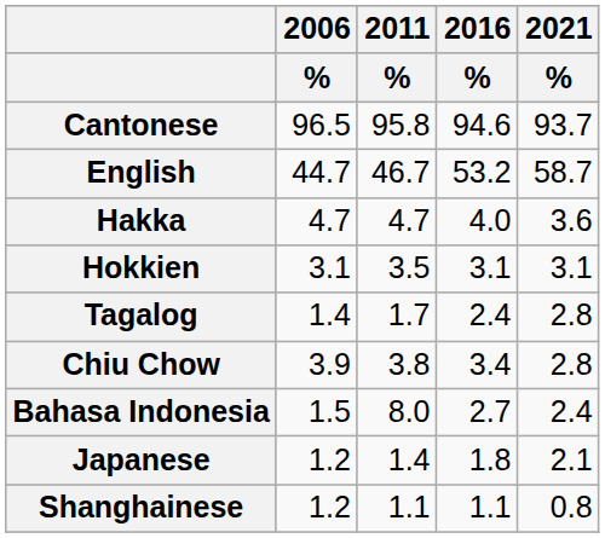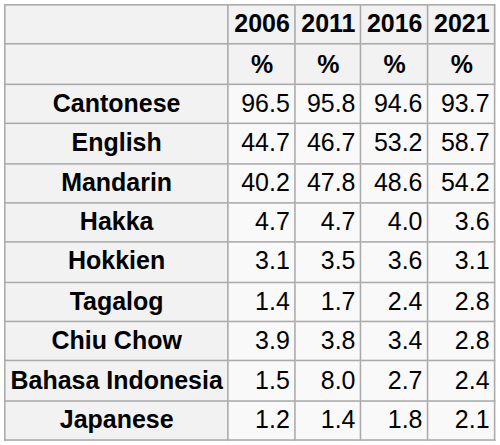+ row: Mandarin | 40.2 | 47.8 | 48.6 | 54.2
Hokkien | 2016 / %: 3.1 -> 3.6
- row: Shanghainese | 1.2 | 1.1 | 1.1 | 0.8
